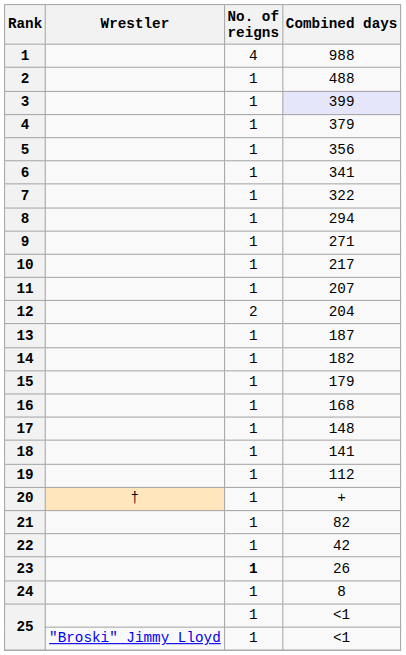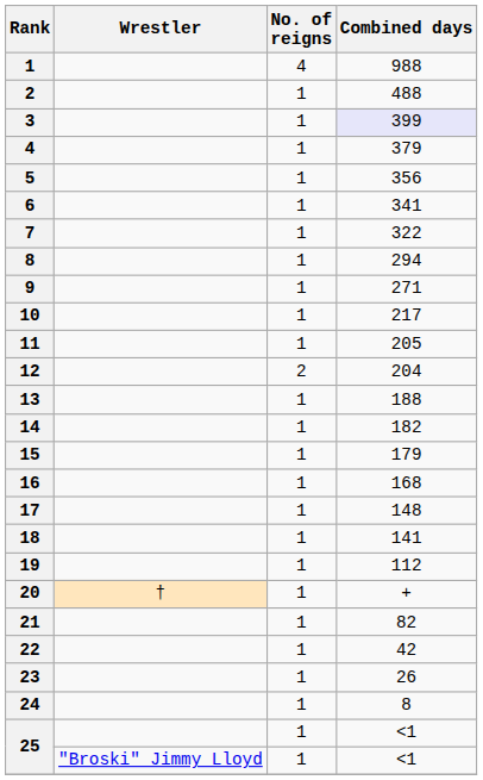11 | Combined days: 207 -> 205
13 | Combined days: 187 -> 188
23 | No. of reigns: bold -> normal
